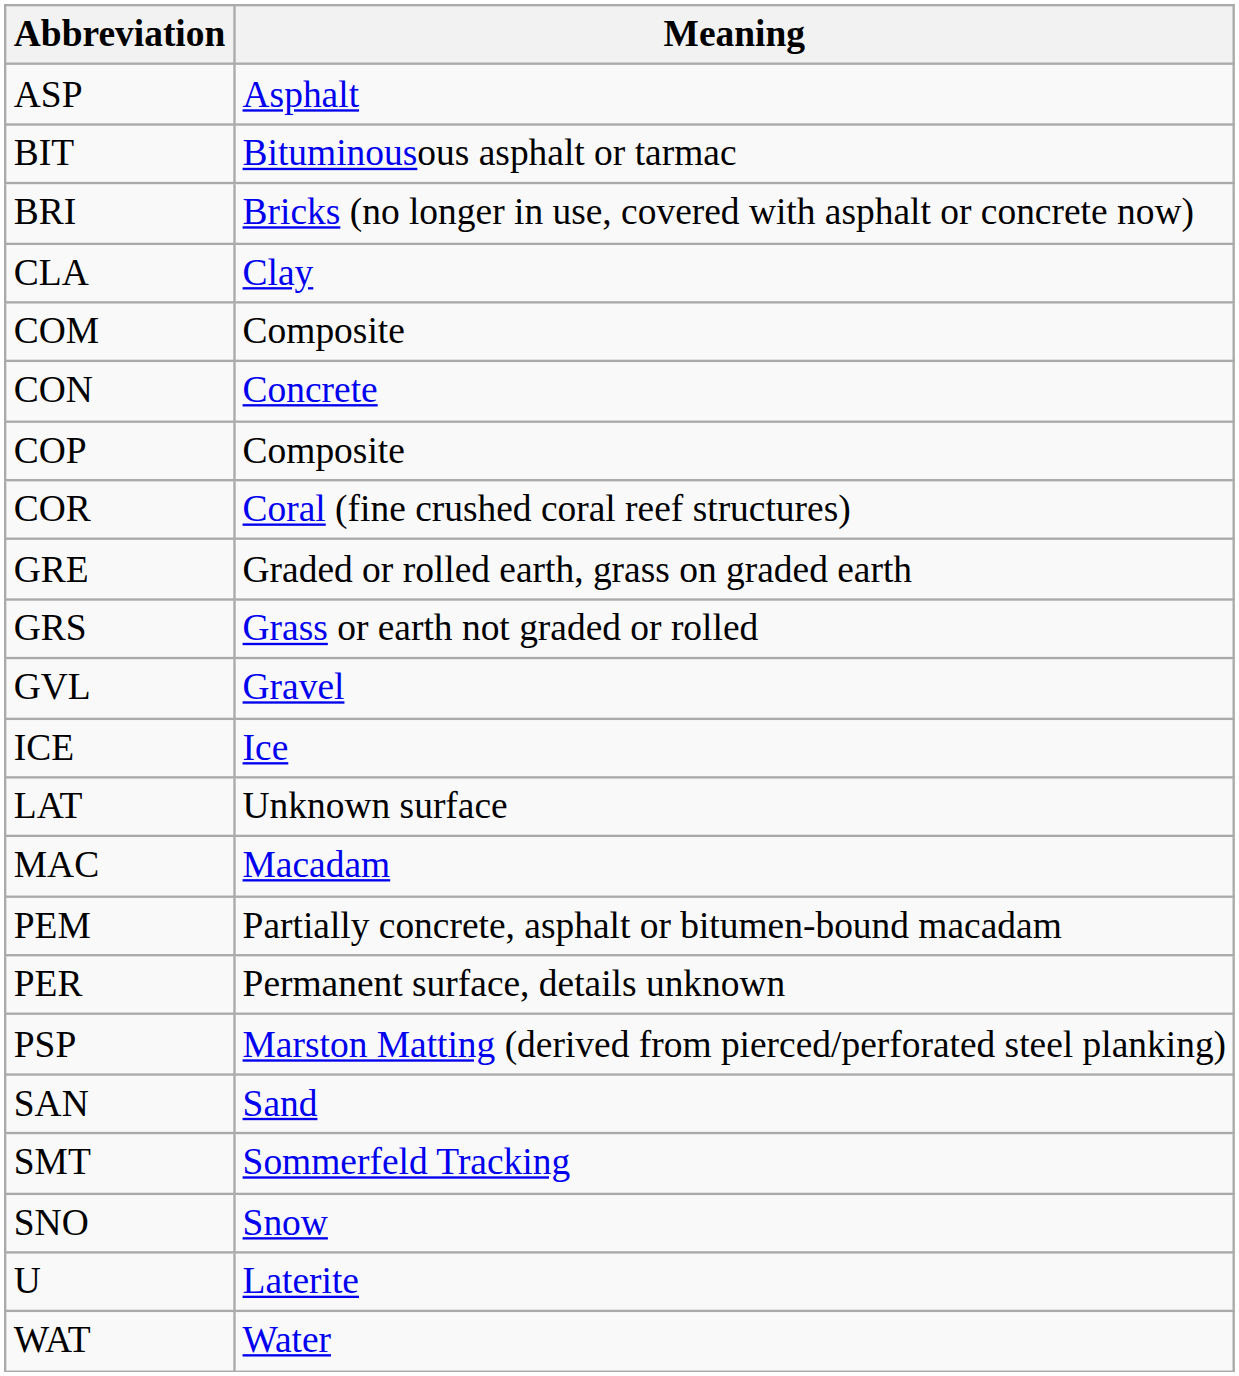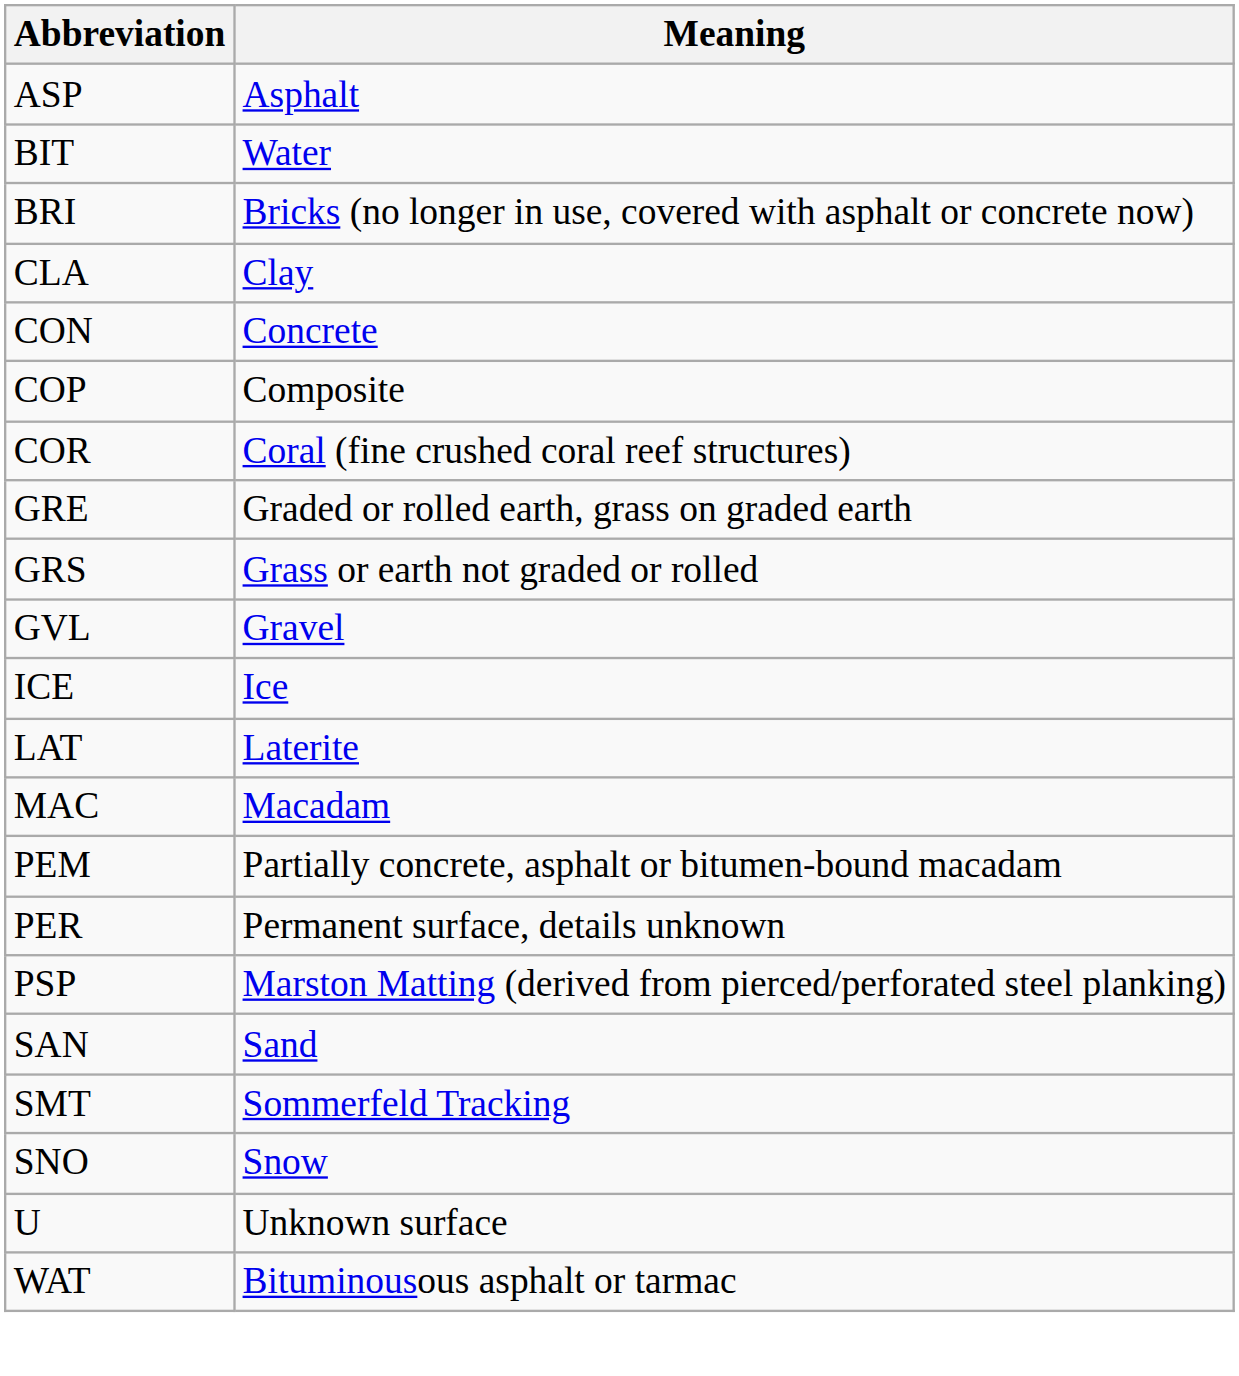BIT | Meaning: Bituminousous asphalt or tarmac -> Water
- row: COM | Composite
LAT | Meaning: Unknown surface -> Laterite
U | Meaning: Laterite -> Unknown surface
WAT | Meaning: Water -> Bituminousous asphalt or tarmac
